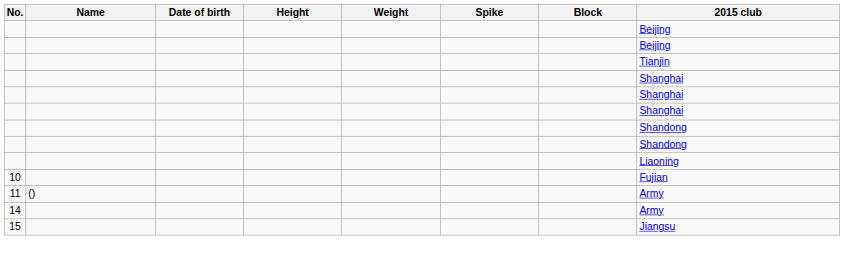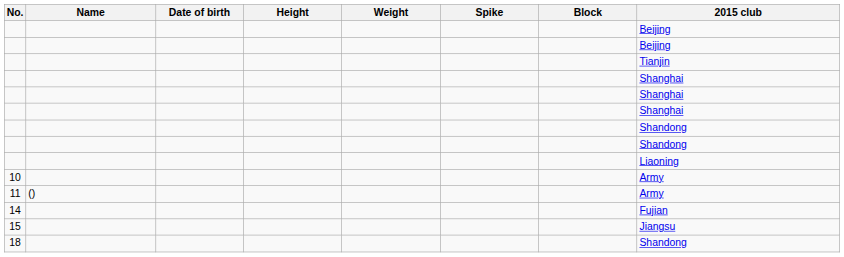10 | 2015 club: Fujian -> Army
14 | 2015 club: Army -> Fujian
+ row: 18 | Shandong
